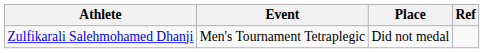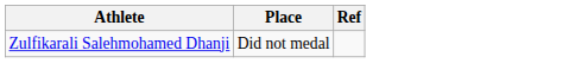- column: Event | Men's Tournament Tetraplegic
